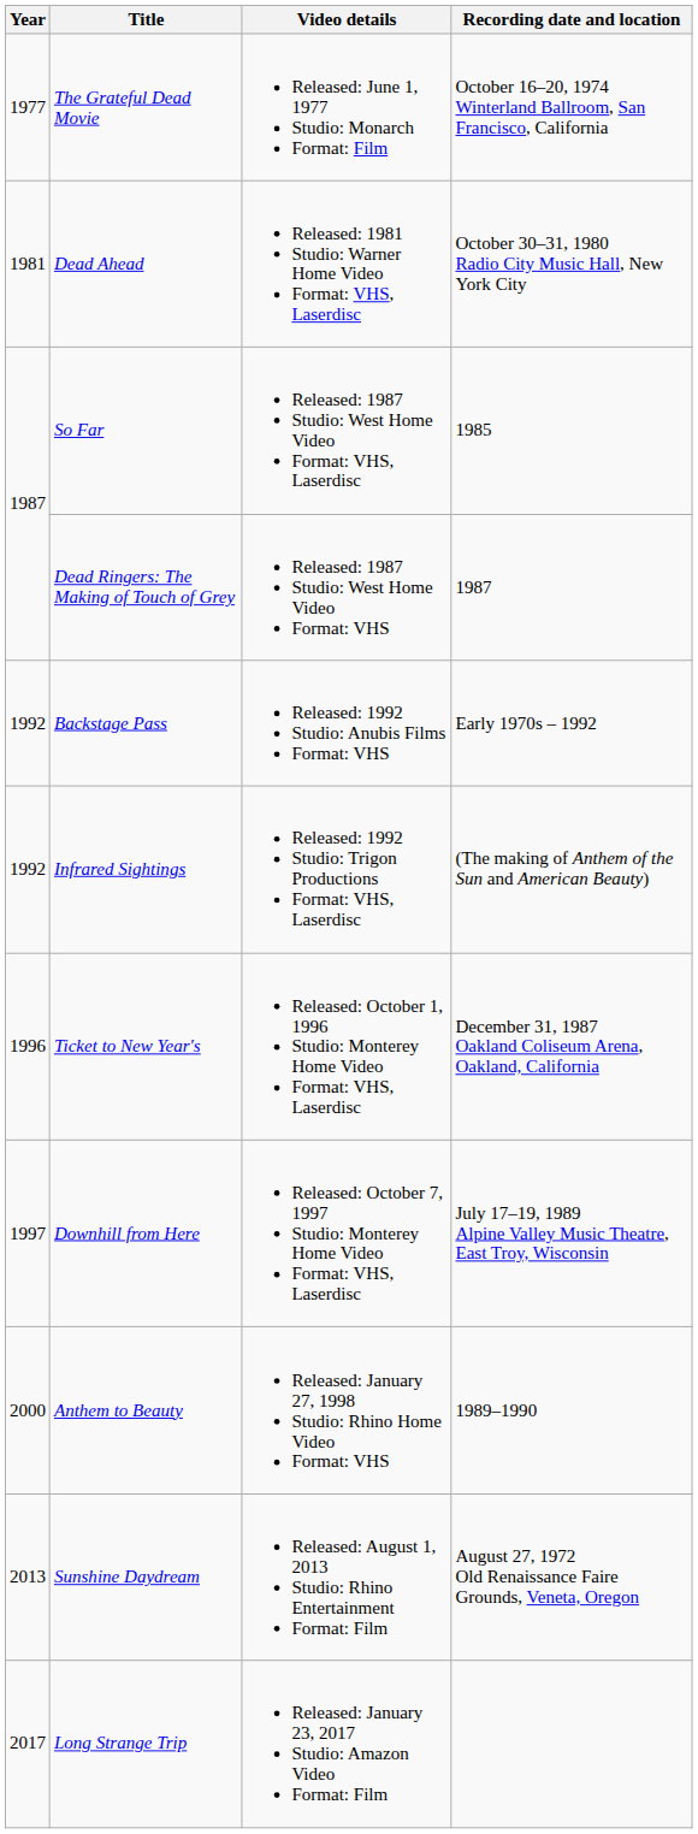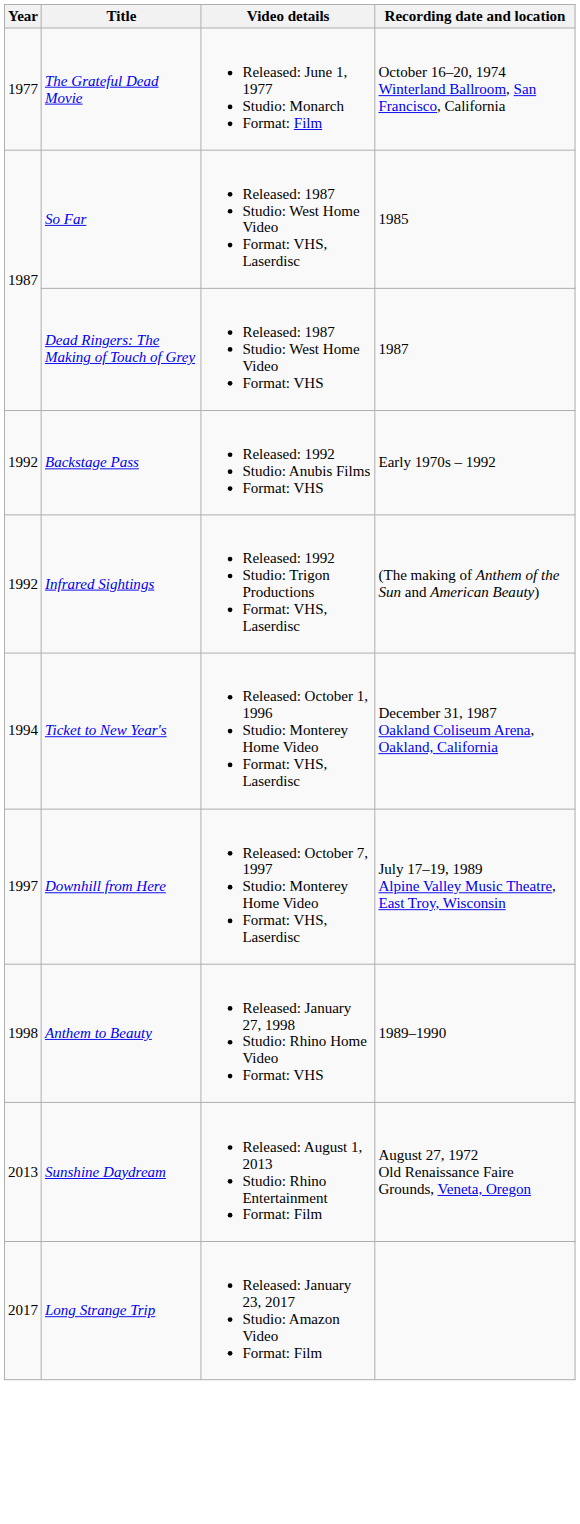- row: 1981 | Dead Ahead | Released: 1981 Studio: Warner Home Video Format: VHS, Laserdisc | October 30–31, 1980 Radio City Music Hall, New York City
Ticket to New Year's | Year: 1996 -> 1994
Anthem to Beauty | Year: 2000 -> 1998
